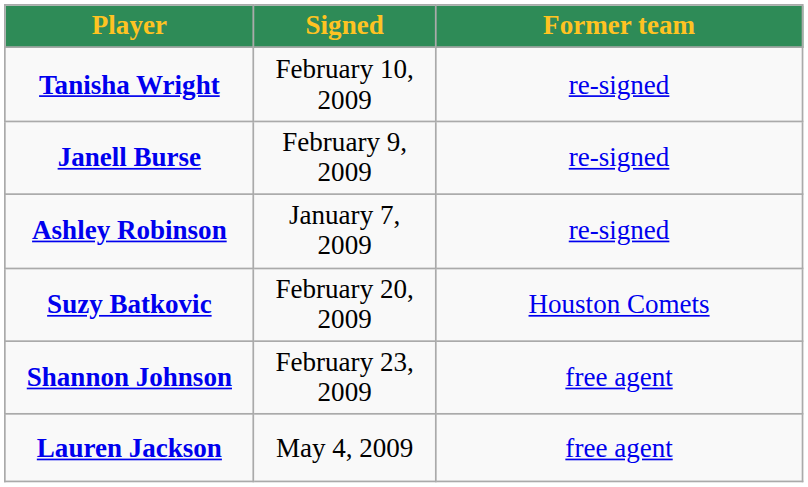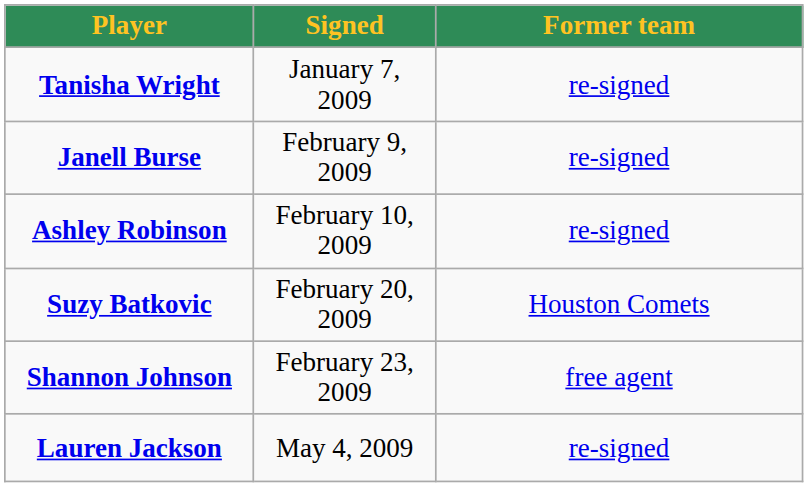Tanisha Wright | Signed: February 10, 2009 -> January 7, 2009
Ashley Robinson | Signed: January 7, 2009 -> February 10, 2009
Lauren Jackson | Former team: free agent -> re-signed
